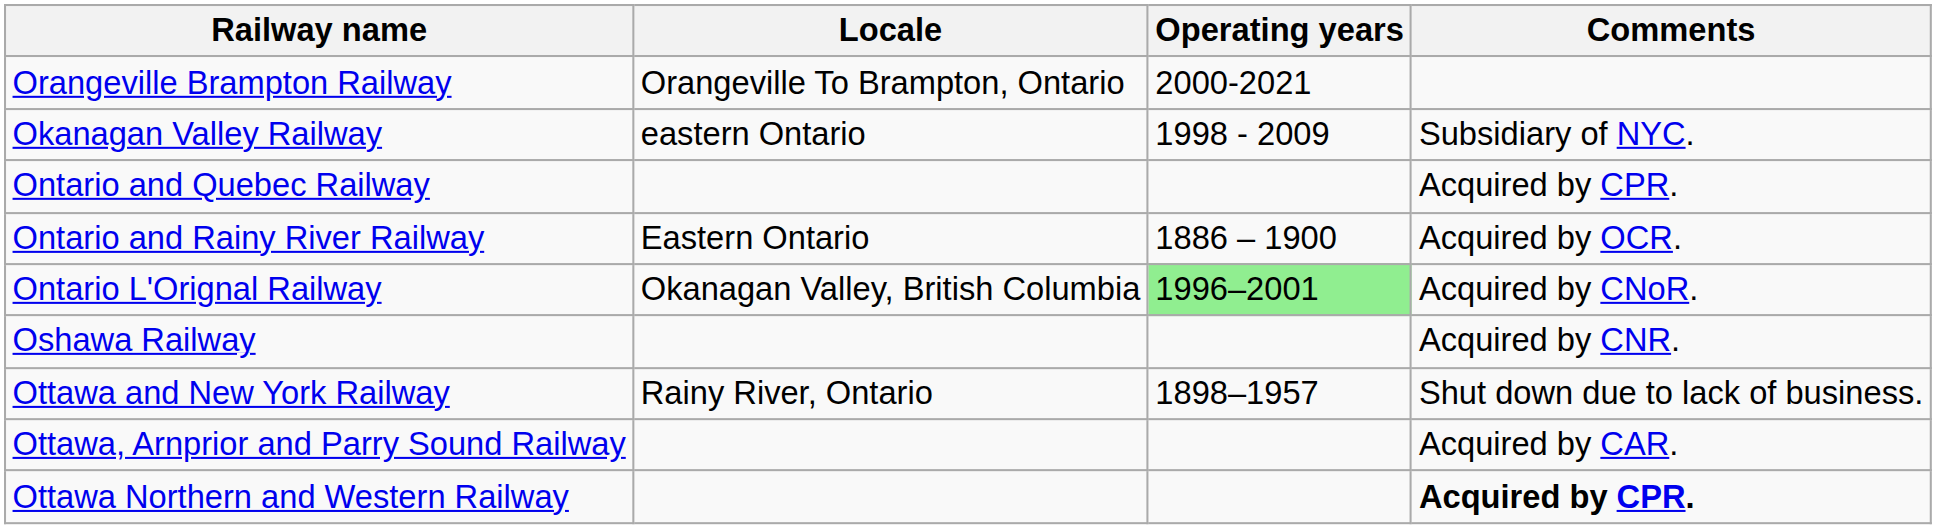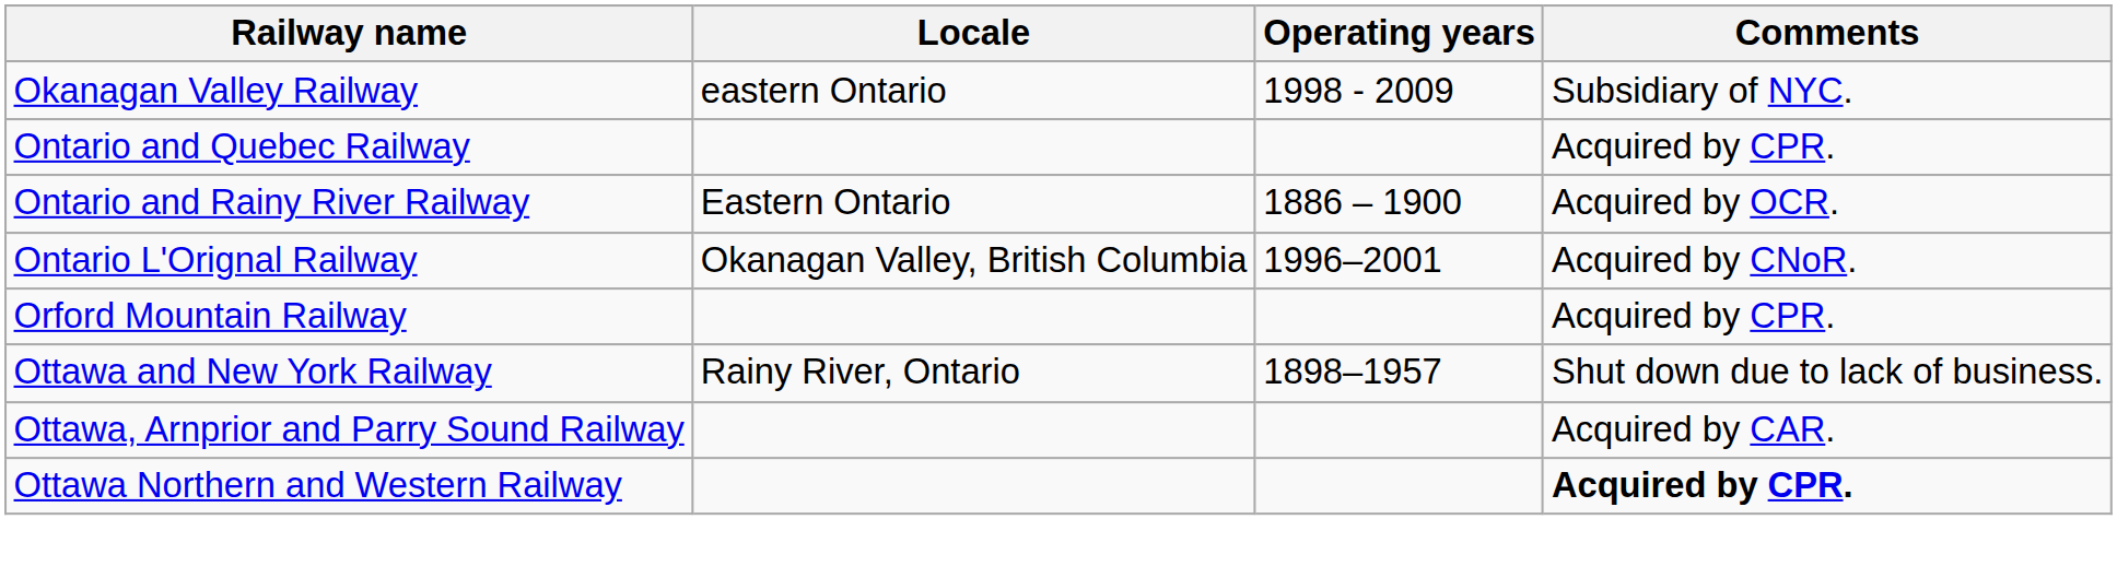- row: Orangeville Brampton Railway | Orangeville To Brampton, Ontario | 2000-2021
Ontario L'Orignal Railway | Operating years: lightgreen background -> no background
+ row: Orford Mountain Railway | Acquired by CPR.
- row: Oshawa Railway | Acquired by CNR.
